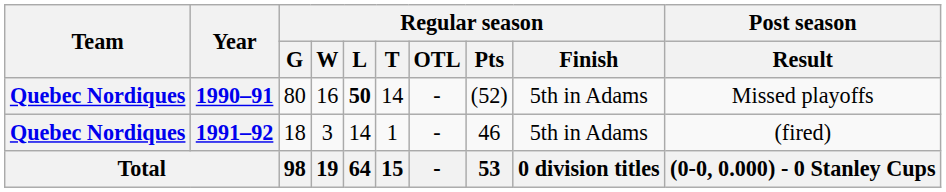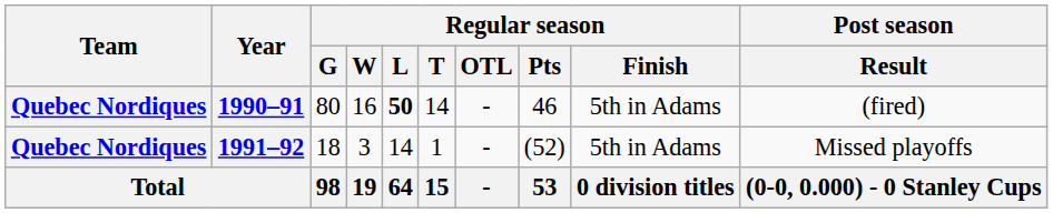1990–91 | Regular season / Pts: (52) -> 46
1990–91 | Post season / Result: Missed playoffs -> (fired)
1991–92 | Regular season / Pts: 46 -> (52)
1991–92 | Post season / Result: (fired) -> Missed playoffs
